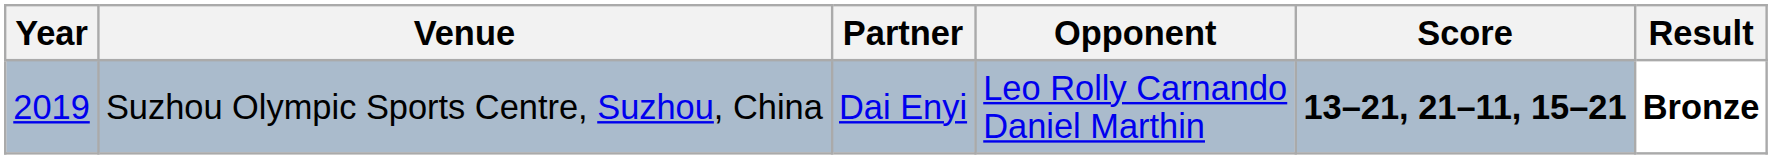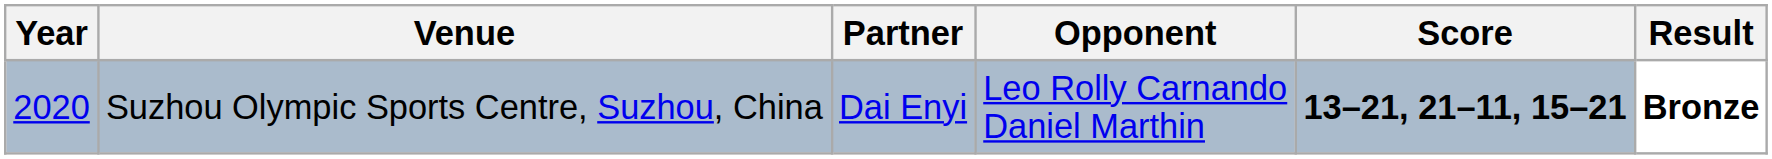Suzhou Olympic Sports Centre, Suzhou, China | Year: 2019 -> 2020
